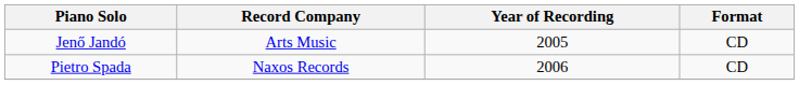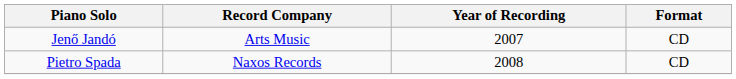Jenő Jandó | Year of Recording: 2005 -> 2007
Pietro Spada | Year of Recording: 2006 -> 2008
